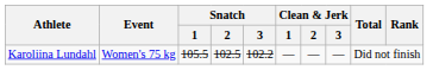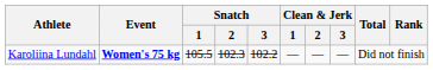Karoliina Lundahl | Event: normal -> bold
Karoliina Lundahl | Snatch / 2: 102.5 -> 102.3
